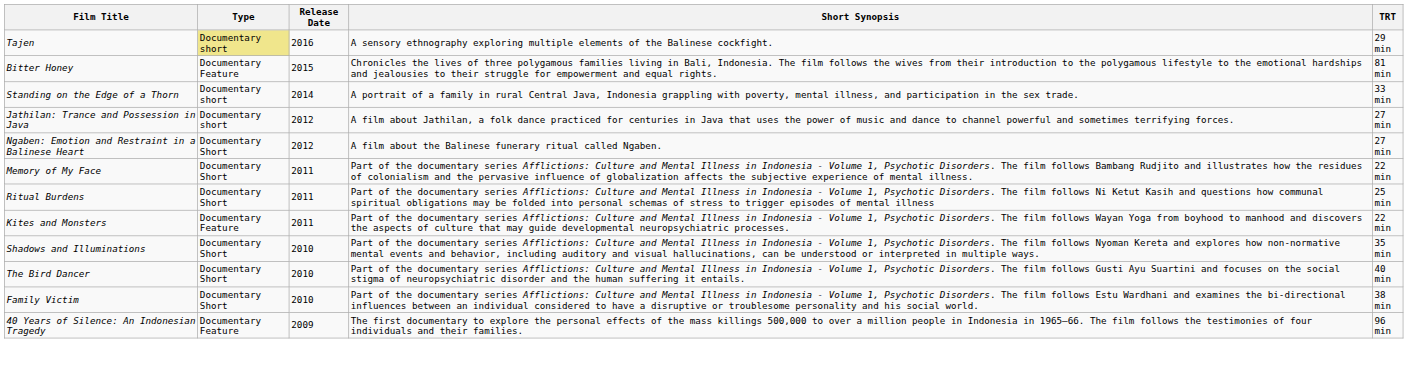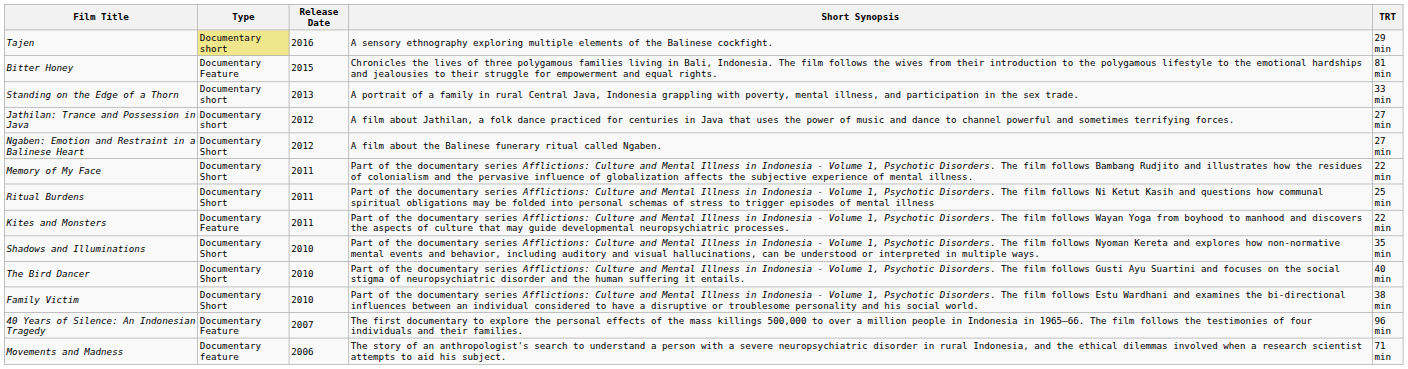Standing on the Edge of a Thorn | Release Date: 2014 -> 2013
40 Years of Silence: An Indonesian Tragedy | Release Date: 2009 -> 2007
+ row: Movements and Madness | Documentary feature | 2006 | The story of an anthropologist's search to understand a person with a severe neuropsychiatric disorder in rural Indonesia, and the ethical dilemmas involved when a research scientist attempts to aid his subject. | 71 min
